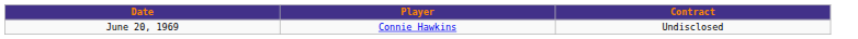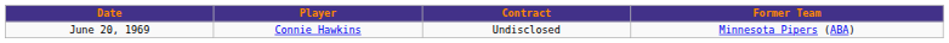+ column: Former Team | Minnesota Pipers (ABA)
